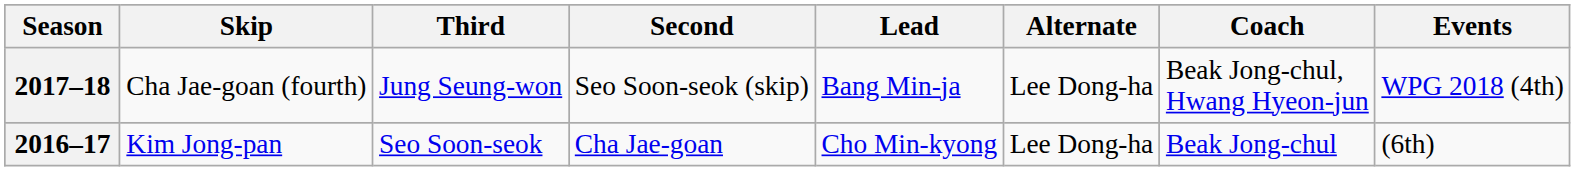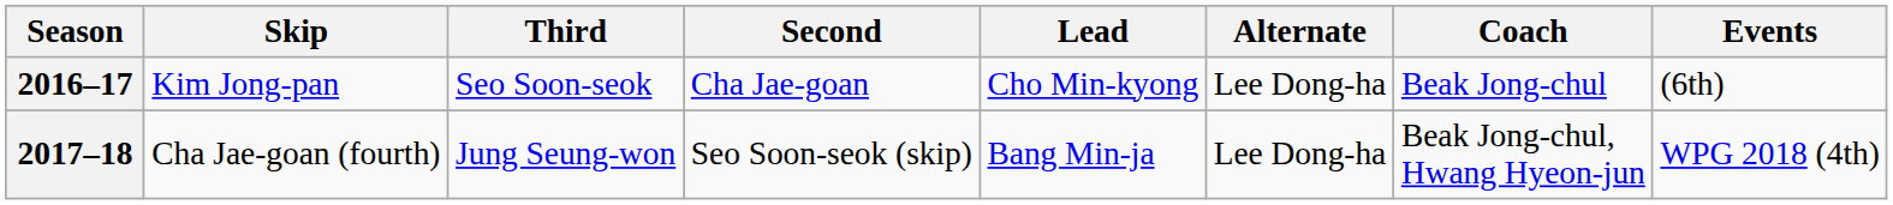rows swapped: 2016–17 <-> 2017–18
